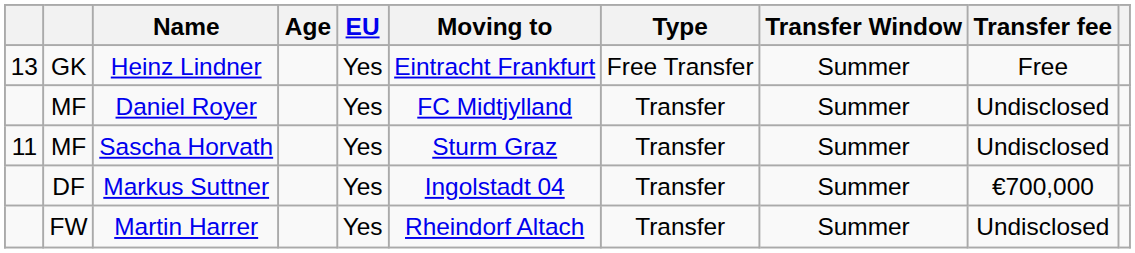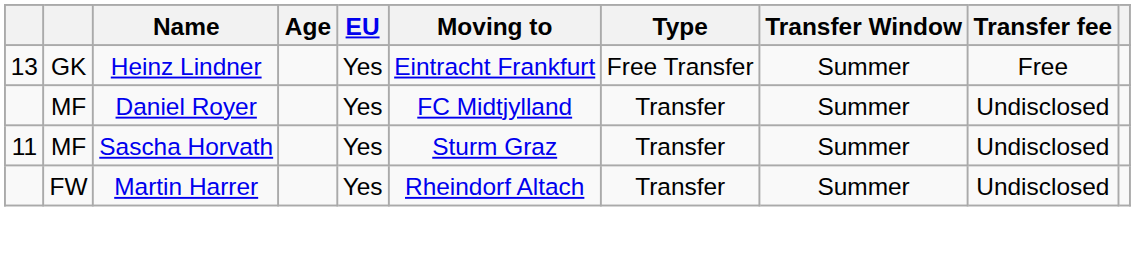- row: DF | Markus Suttner | Yes | Ingolstadt 04 | Transfer | Summer | €700,000
